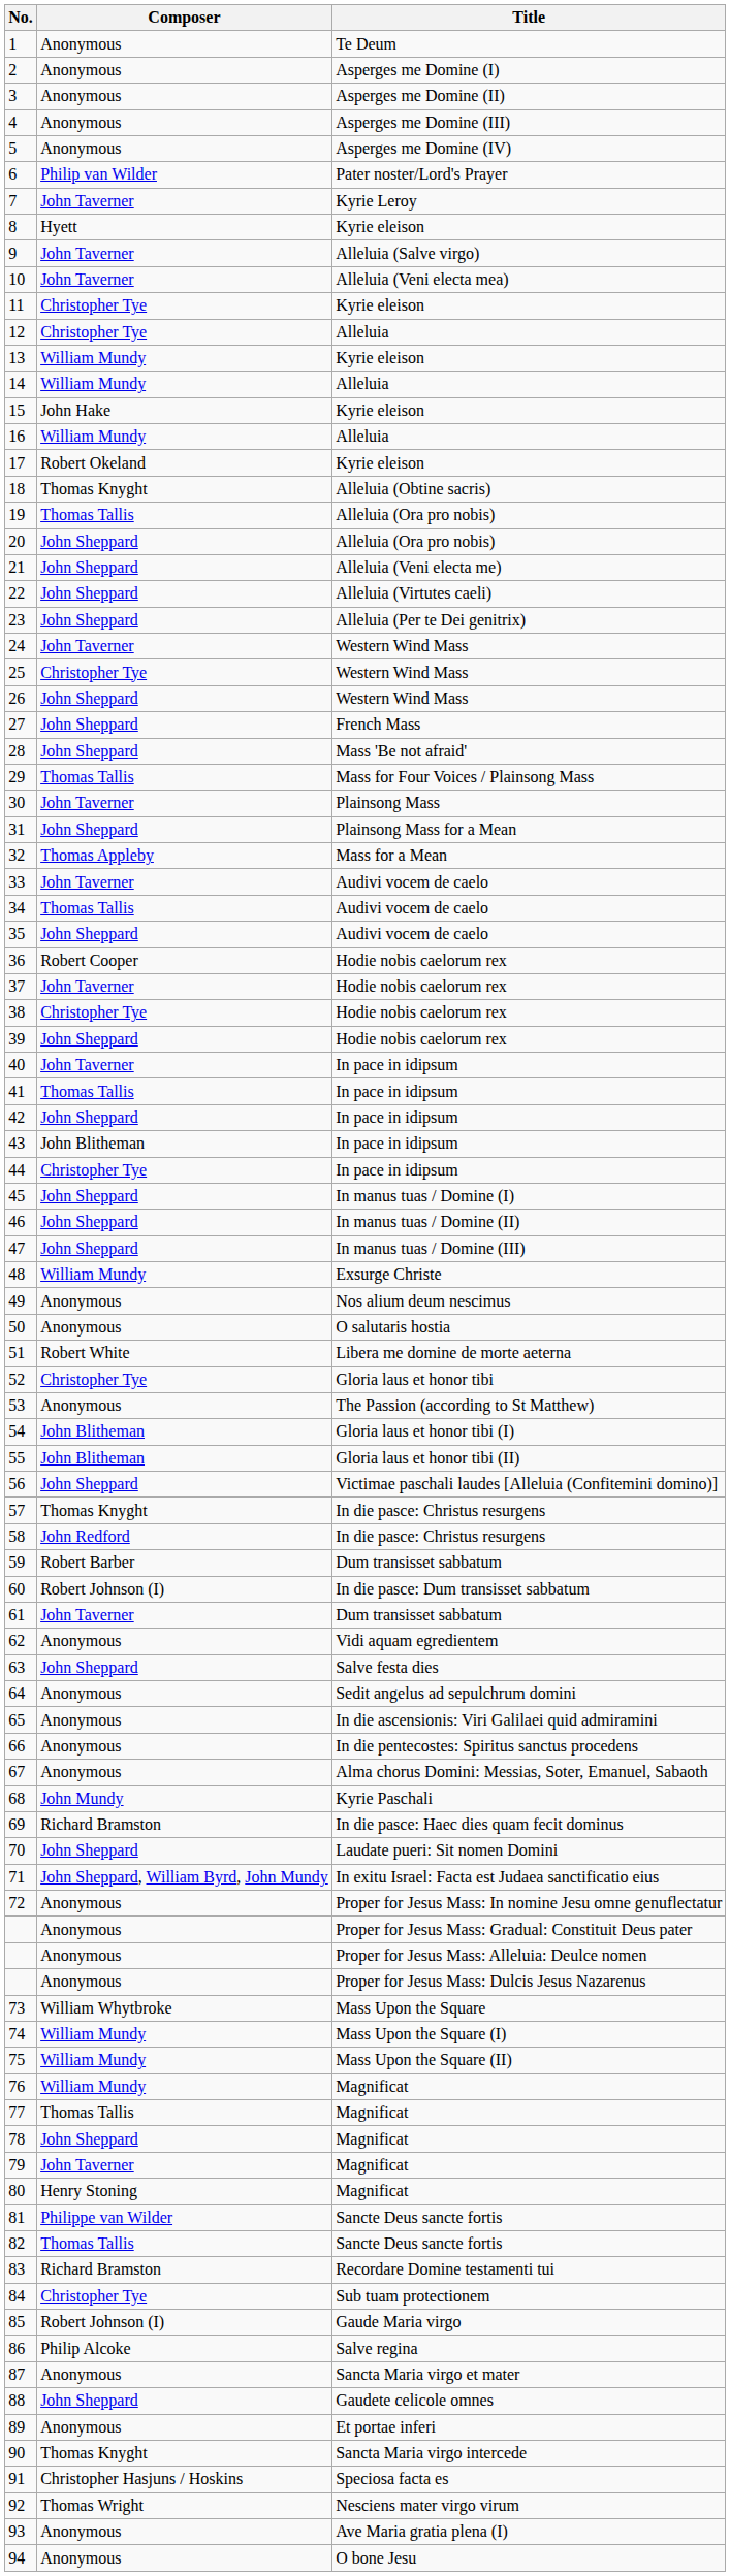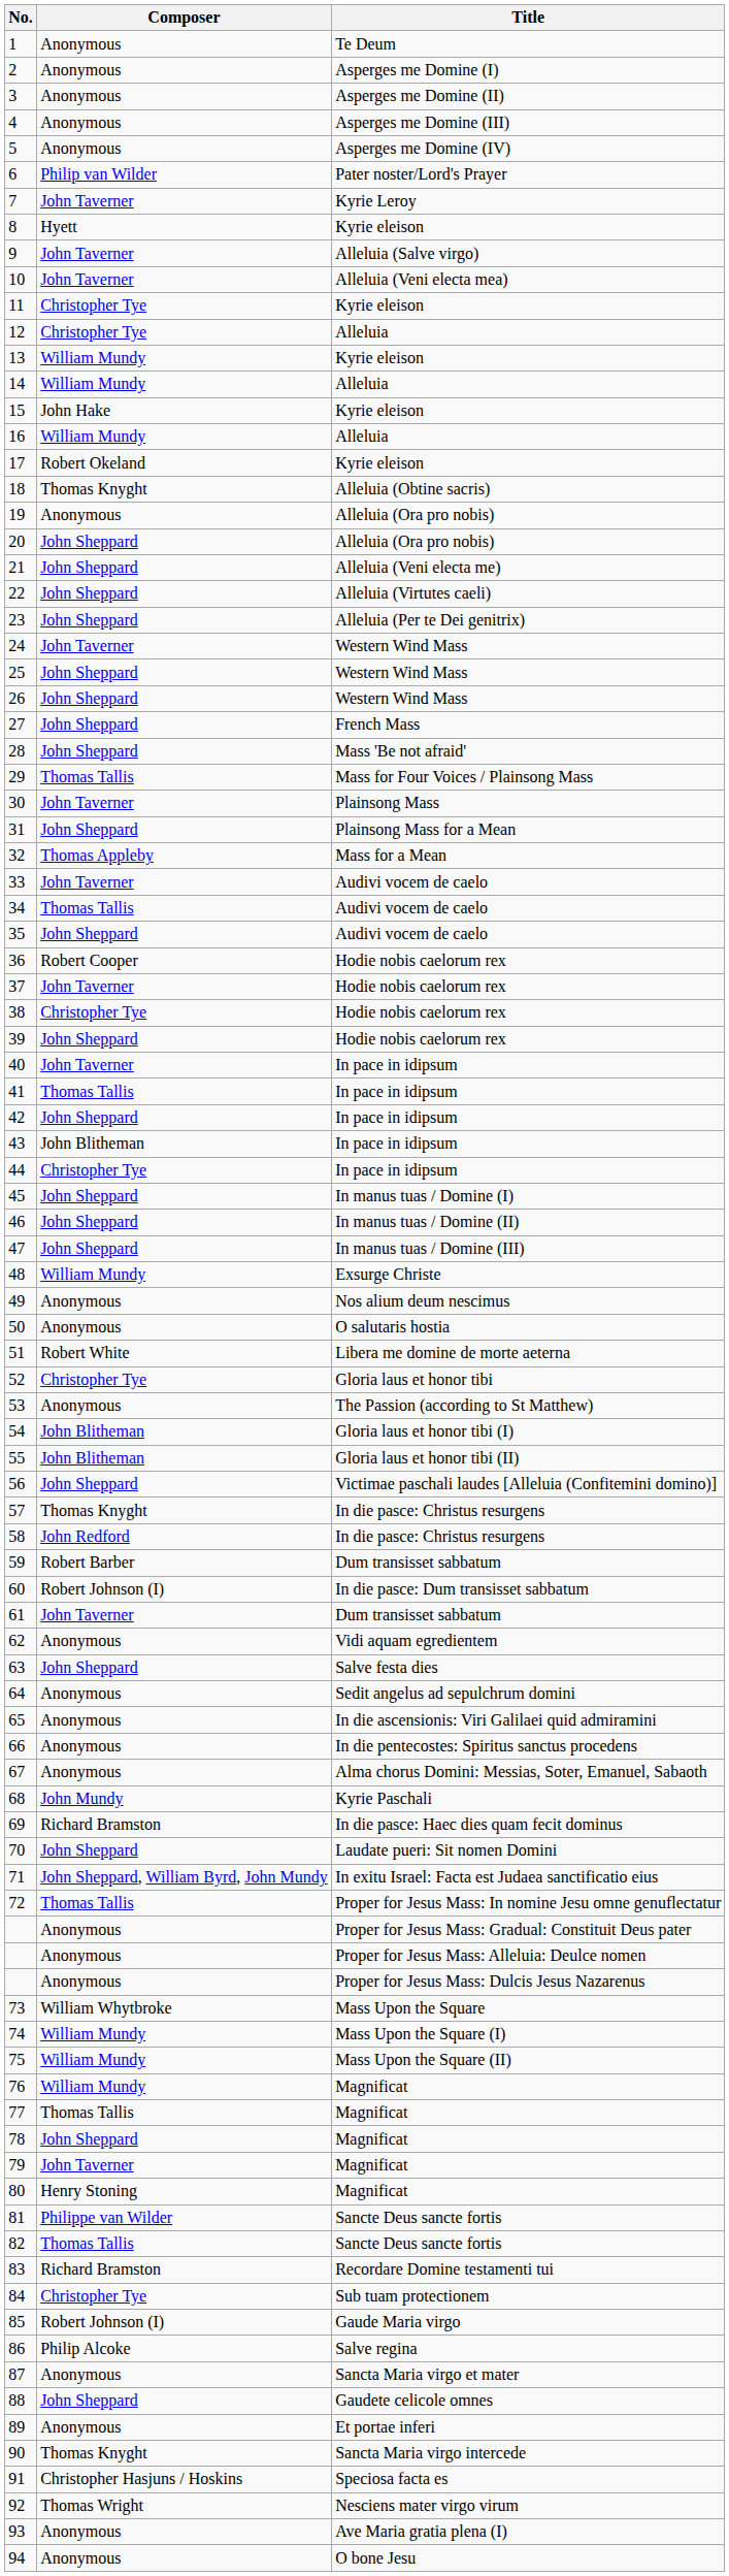19 | Composer: Thomas Tallis -> Anonymous
25 | Composer: Christopher Tye -> John Sheppard
72 | Composer: Anonymous -> Thomas Tallis
